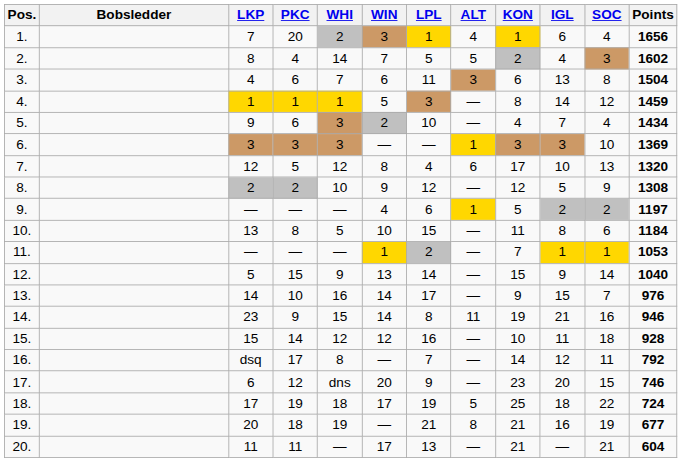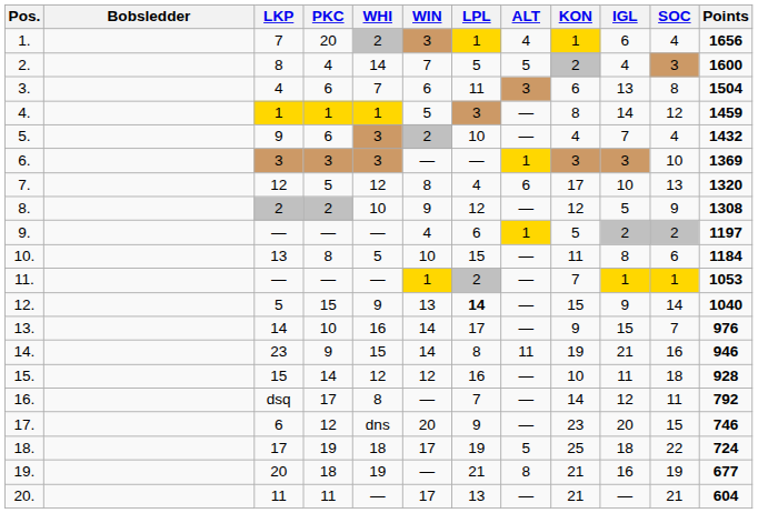2. | Points: 1602 -> 1600
5. | Points: 1434 -> 1432
12. | LPL: normal -> bold
